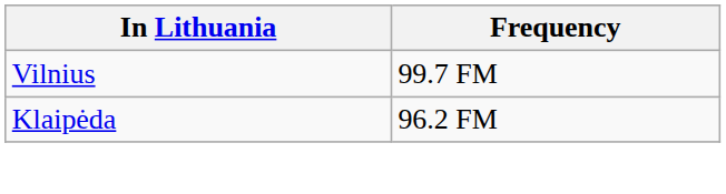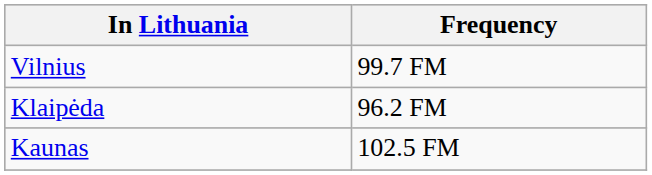+ row: Kaunas | 102.5 FM
